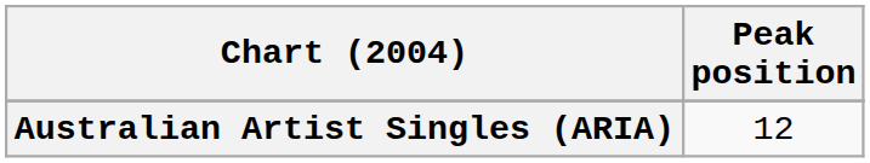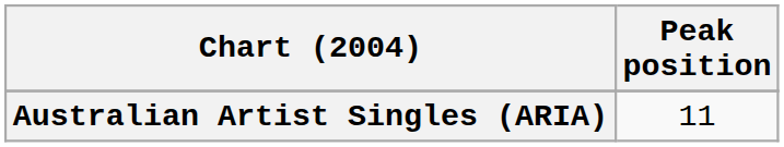Australian Artist Singles (ARIA) | Peak position: 12 -> 11
